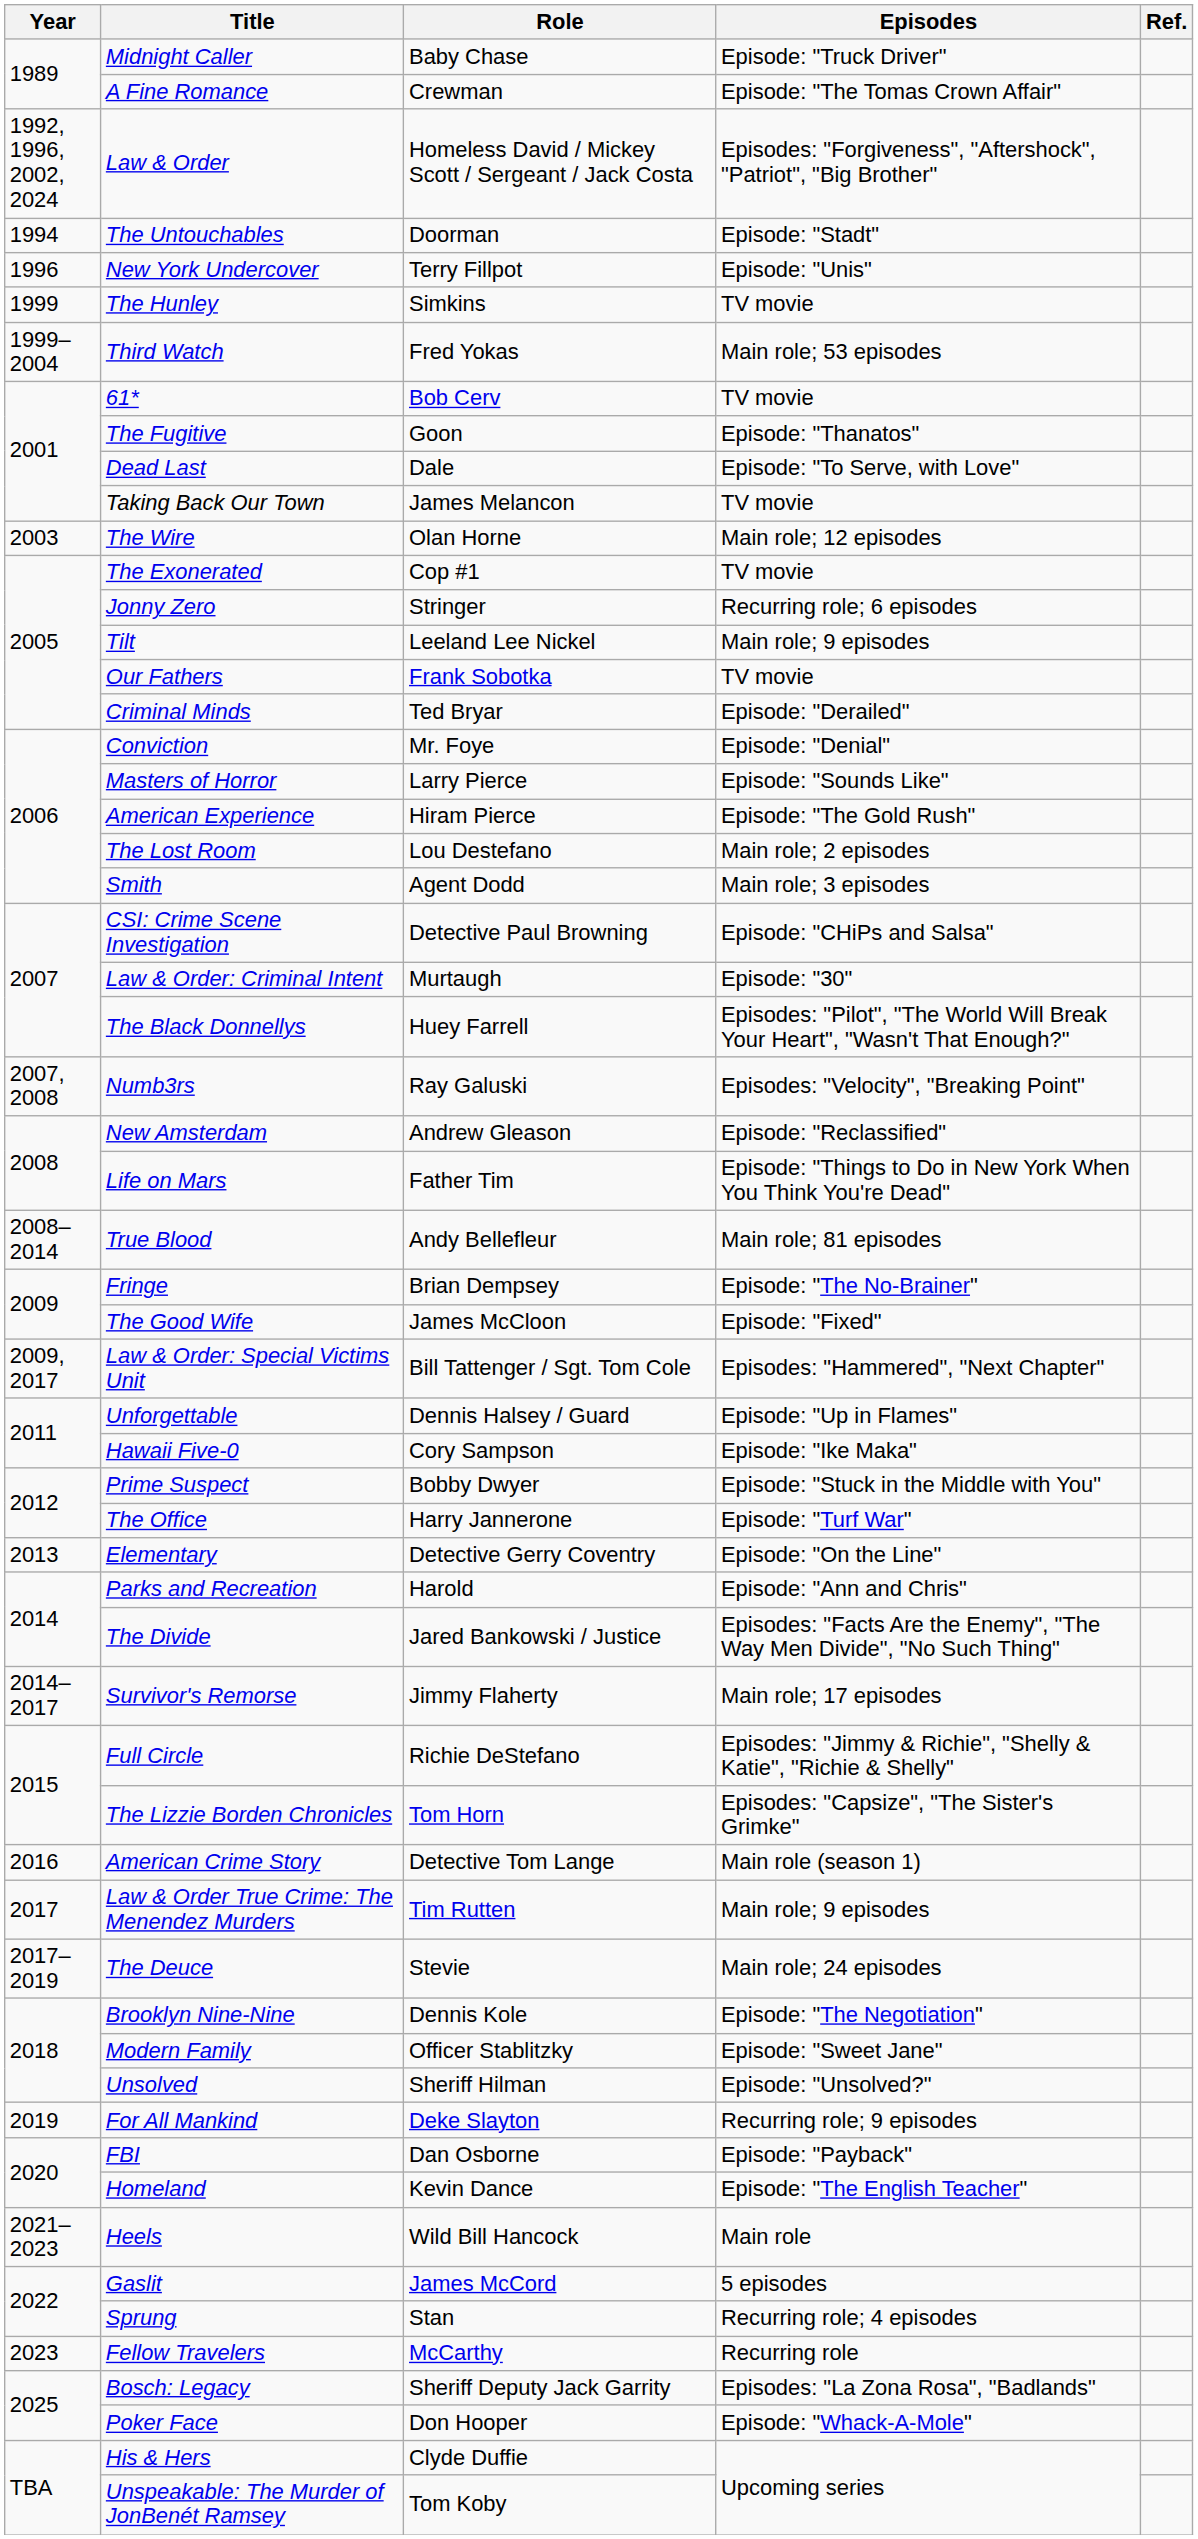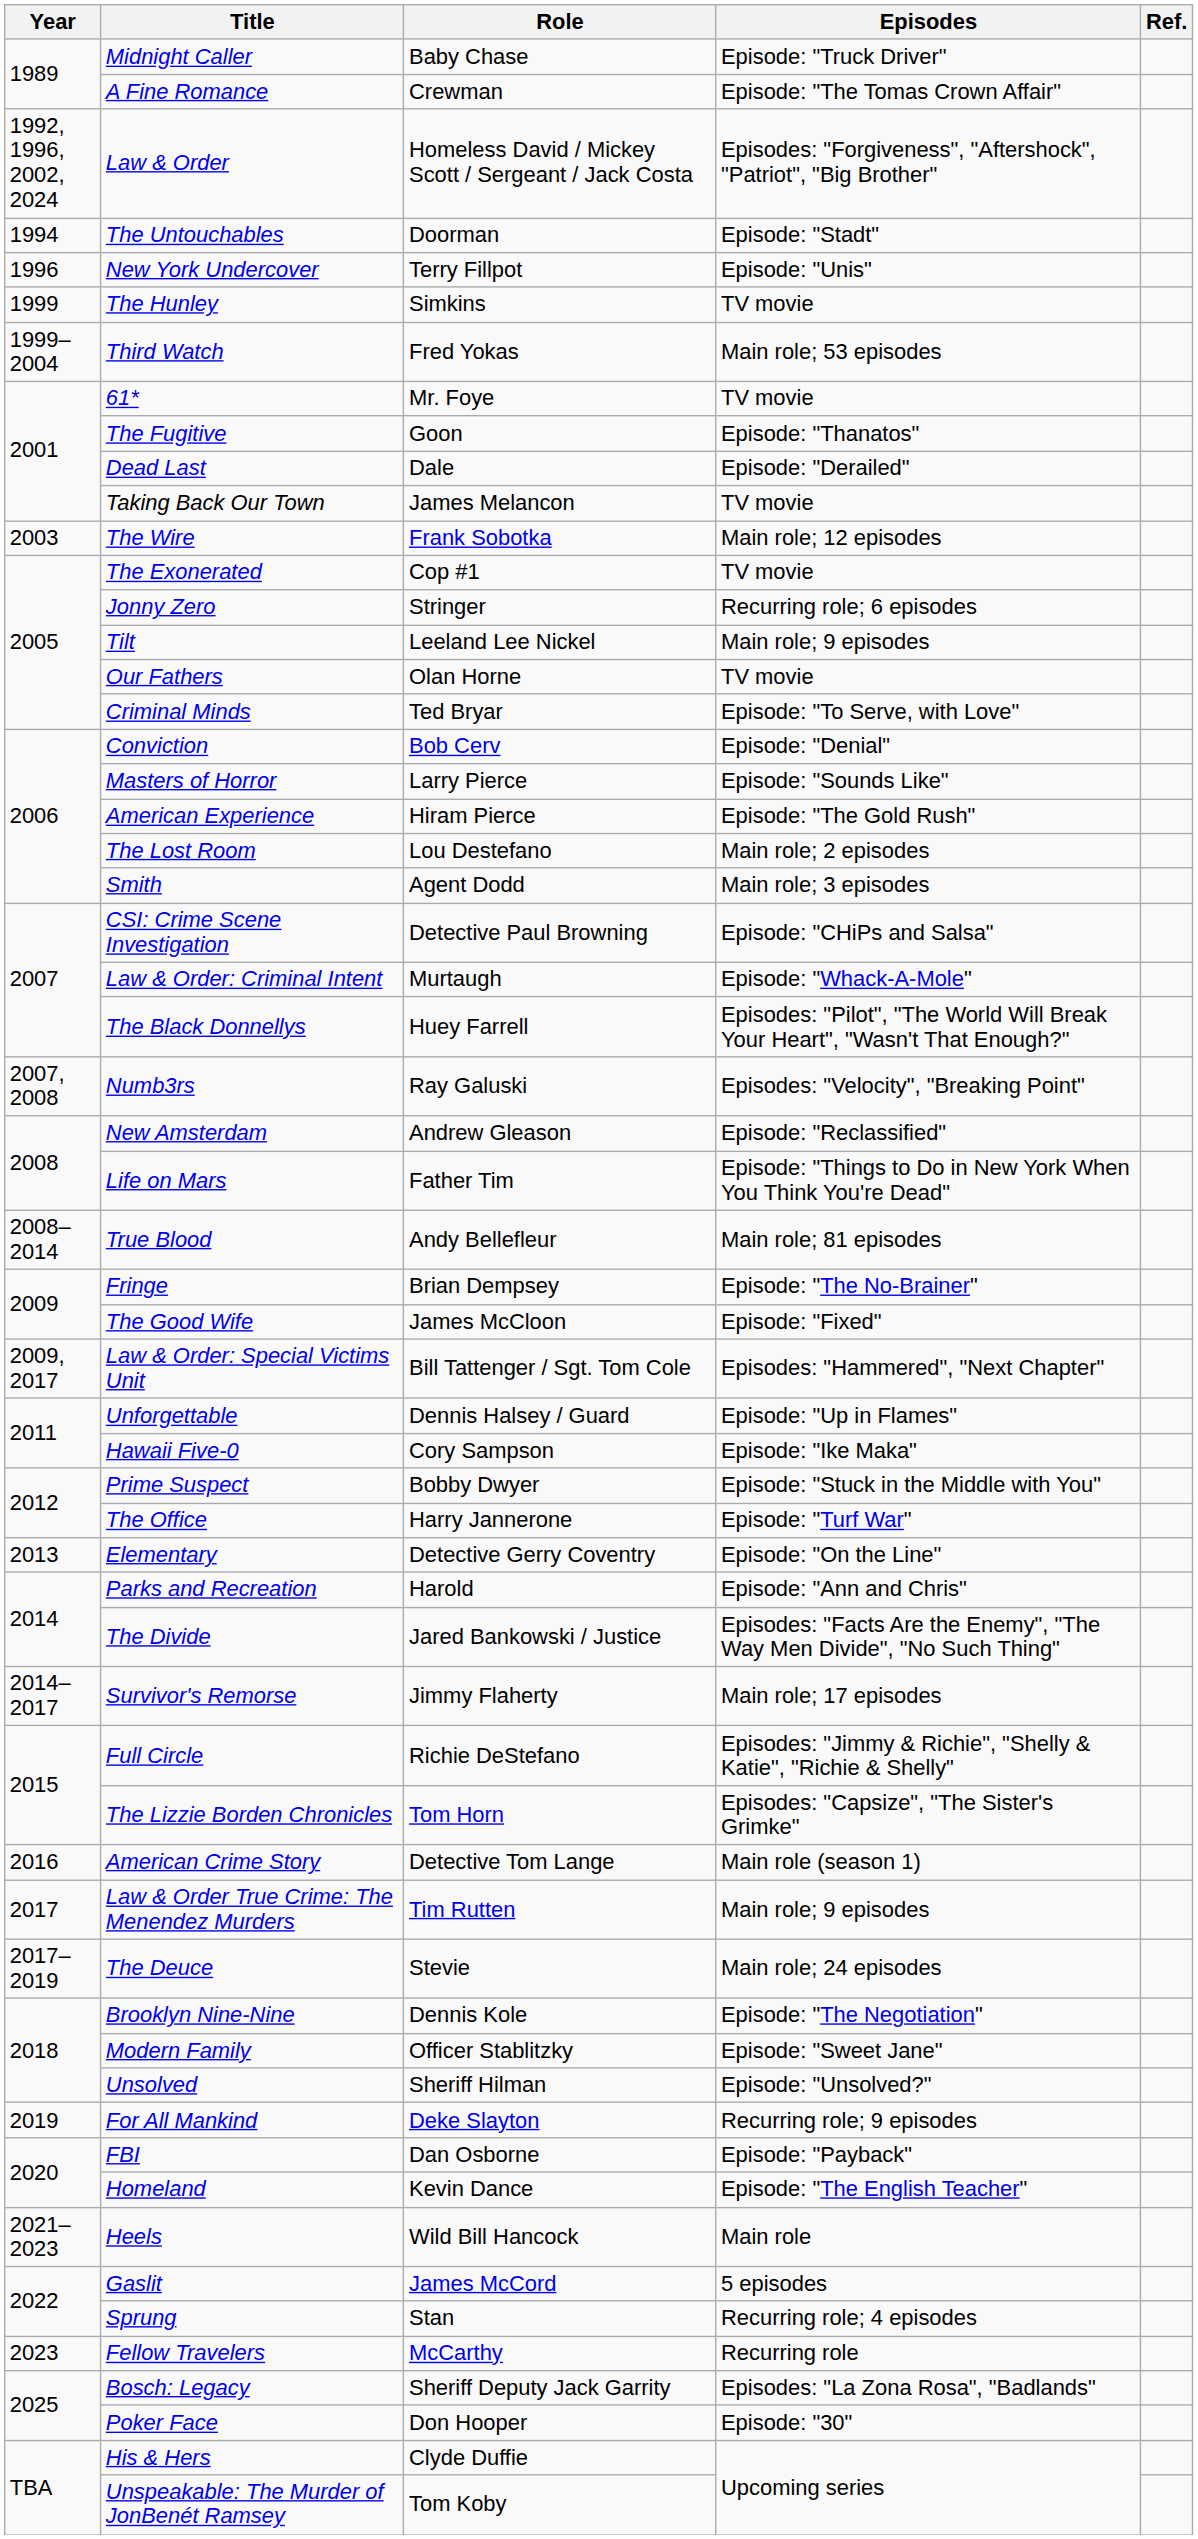61* | Role: Bob Cerv -> Mr. Foye
Dead Last | Episodes: Episode: "To Serve, with Love" -> Episode: "Derailed"
The Wire | Role: Olan Horne -> Frank Sobotka
Our Fathers | Role: Frank Sobotka -> Olan Horne
Criminal Minds | Episodes: Episode: "Derailed" -> Episode: "To Serve, with Love"
Conviction | Role: Mr. Foye -> Bob Cerv
Law & Order: Criminal Intent | Episodes: Episode: "30" -> Episode: "Whack-A-Mole"
Poker Face | Episodes: Episode: "Whack-A-Mole" -> Episode: "30"
